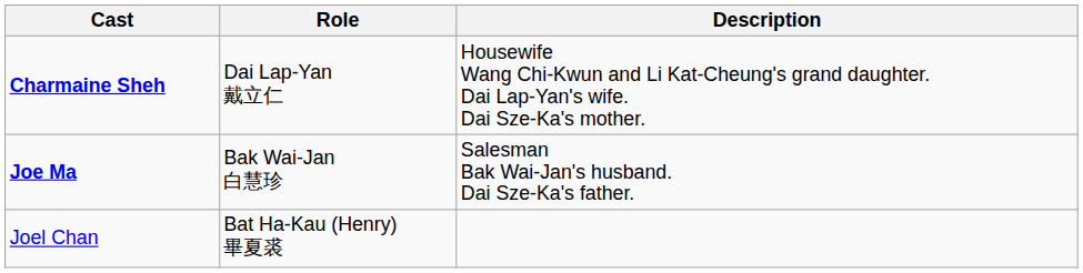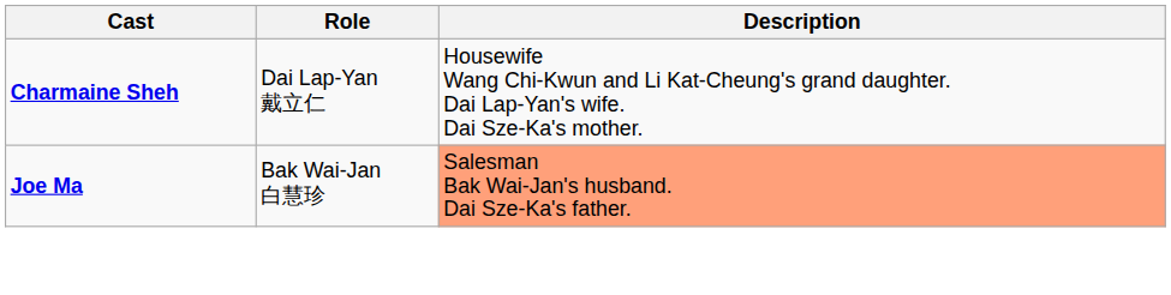Joe Ma | Description: no background -> lightsalmon background
- row: Joel Chan | Bat Ha-Kau (Henry) 畢夏裘
